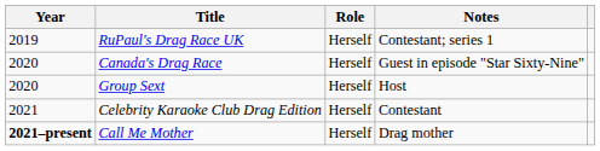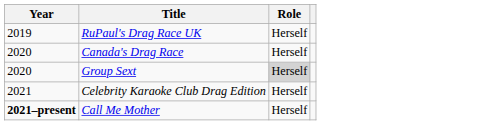- column: Notes | Contestant; series 1 | Guest in episode "Star Sixty-Nine" | Host | Contestant | Drag mother
Group Sext | Role: no background -> lightgrey background
